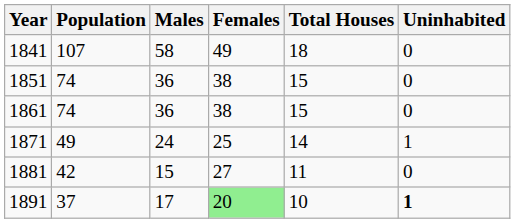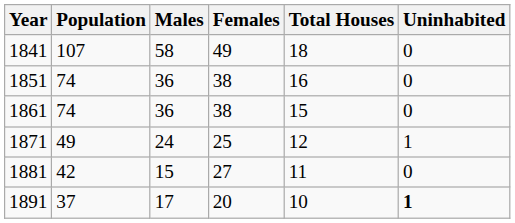1851 | Total Houses: 15 -> 16
1871 | Total Houses: 14 -> 12
1891 | Females: lightgreen background -> no background
